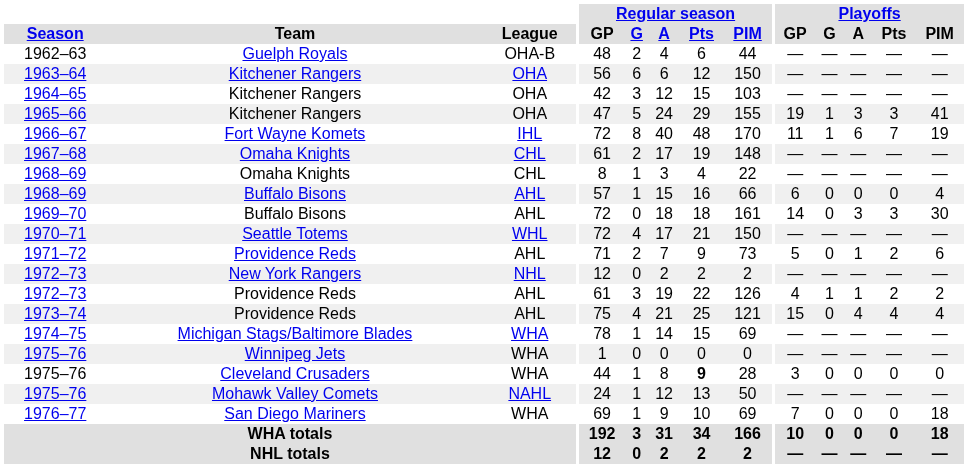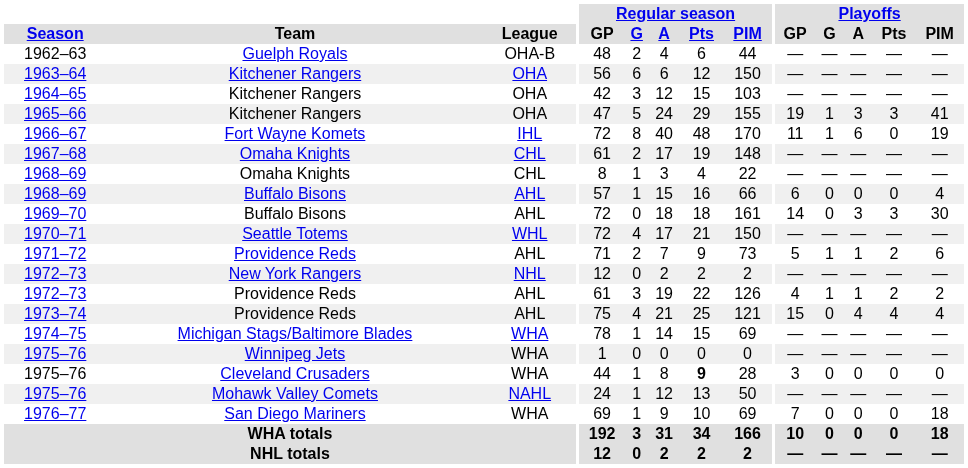1966–67 | Playoffs / Pts: 7 -> 0
1971–72 | Playoffs / G: 0 -> 1
